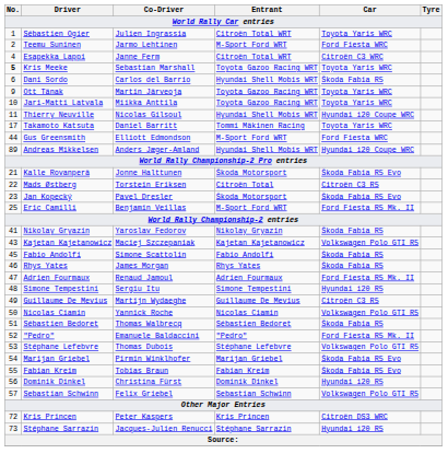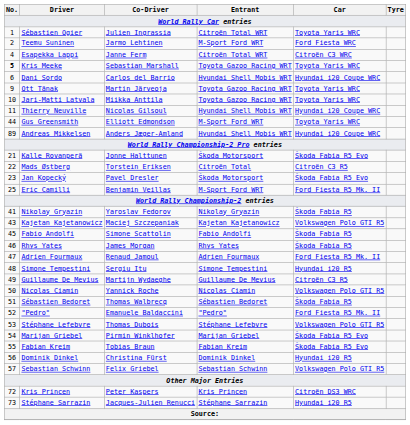Dani Sordo | Car: Škoda Fabia R5 -> Hyundai i20 Coupe WRC
- row: 17 | Takamoto Katsuta | Daniel Barritt | Tommi Mäkinen Racing | Toyota Yaris WRC
Gus Greensmith | Car: Ford Fiesta WRC -> Toyota Yaris WRC
